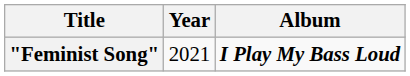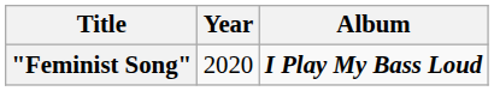"Feminist Song" | Year: 2021 -> 2020
